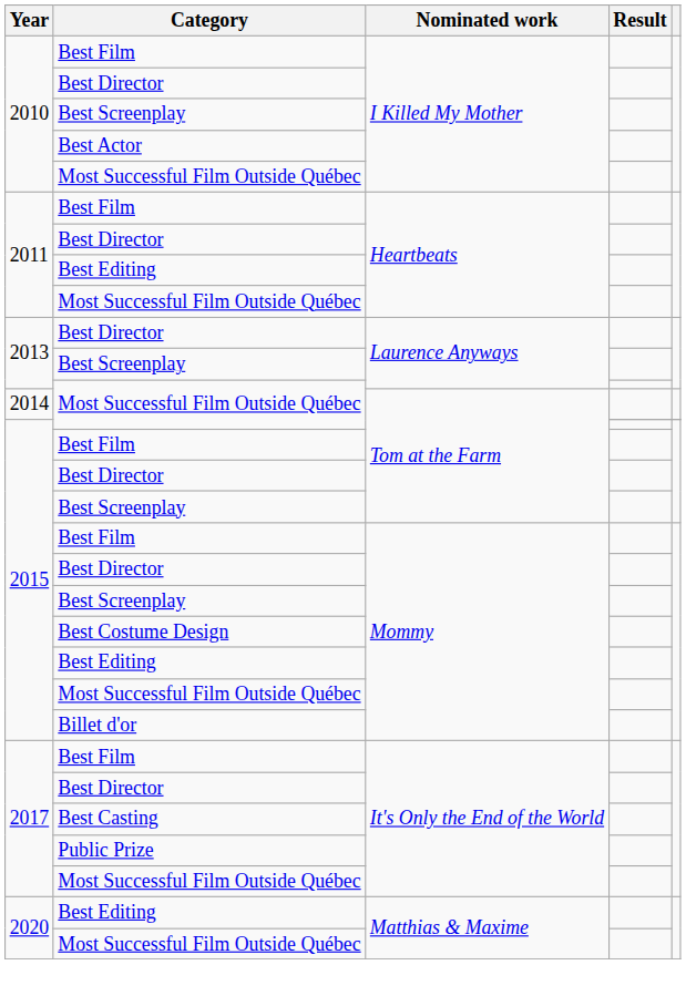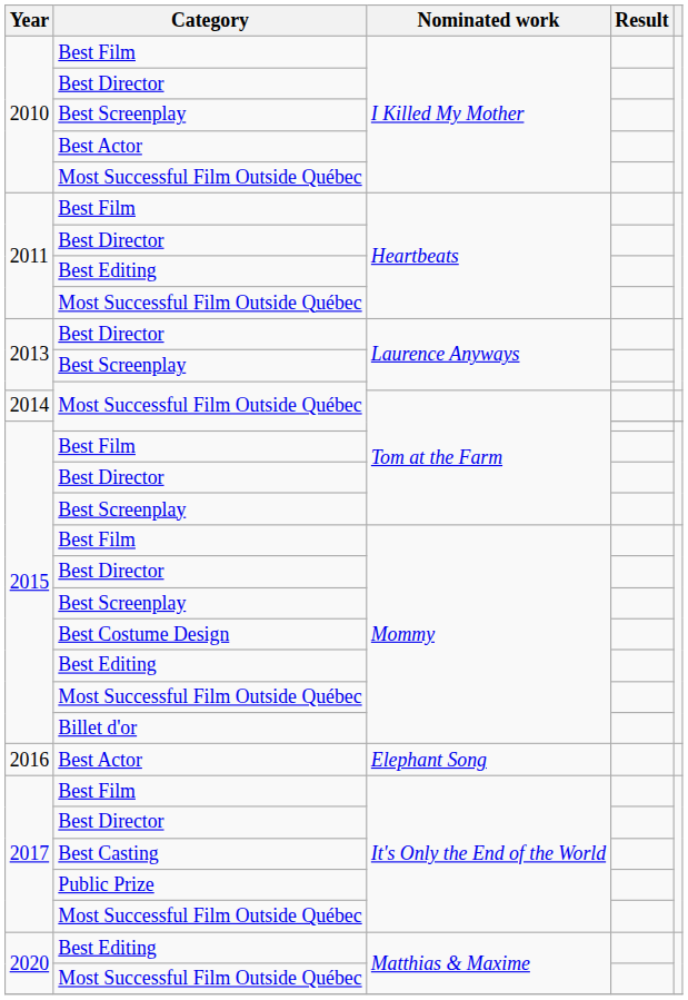+ row: 2016 | Best Actor | Elephant Song
